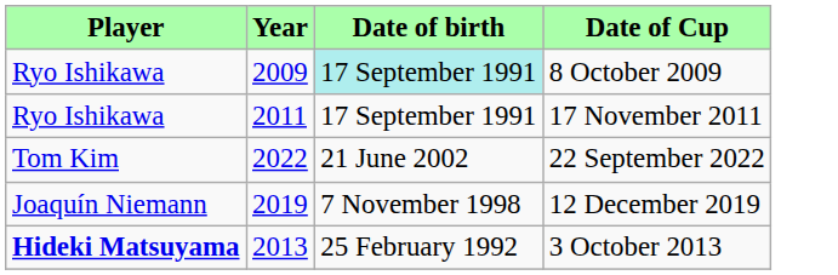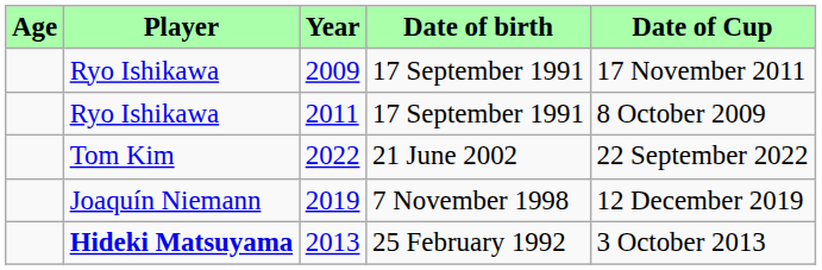+ column: Age
2009 | Date of birth: paleturquoise background -> no background
2009 | Date of Cup: 8 October 2009 -> 17 November 2011
2011 | Date of Cup: 17 November 2011 -> 8 October 2009
